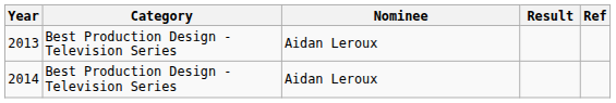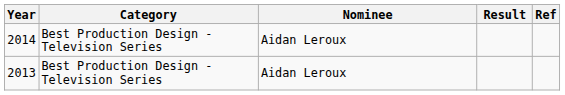rows swapped: 2013 <-> 2014
